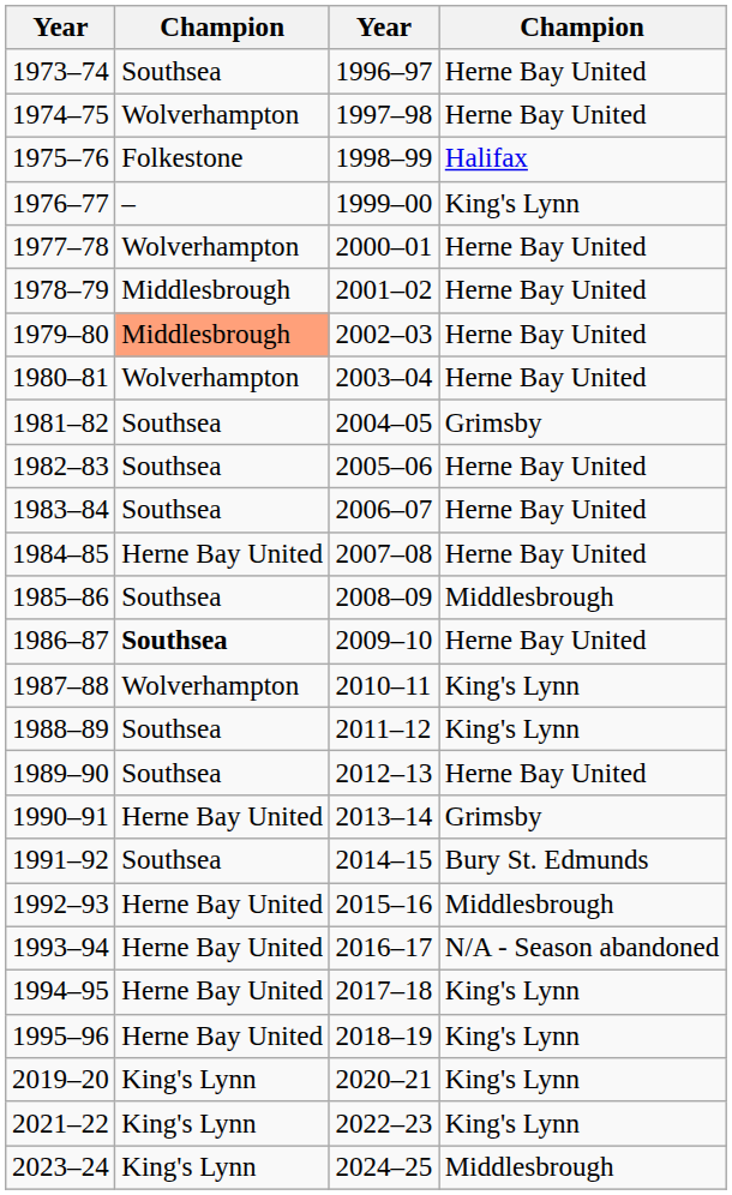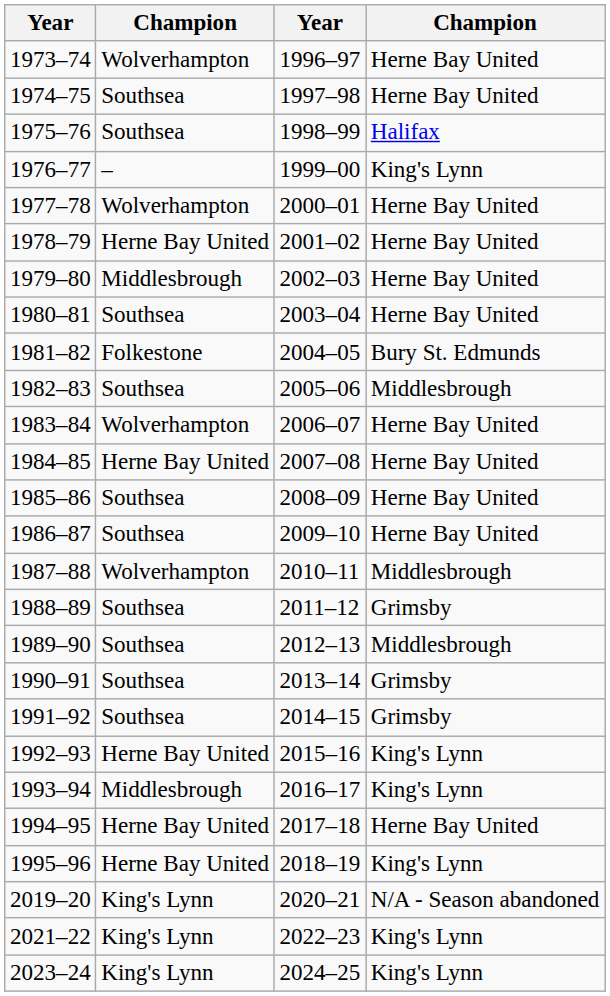1973–74 | column 2: Southsea -> Wolverhampton
1974–75 | column 2: Wolverhampton -> Southsea
1975–76 | column 2: Folkestone -> Southsea
1978–79 | column 2: Middlesbrough -> Herne Bay United
1979–80 | column 2: lightsalmon background -> no background
1980–81 | column 2: Wolverhampton -> Southsea
1981–82 | column 2: Southsea -> Folkestone
1981–82 | column 4: Grimsby -> Bury St. Edmunds
1982–83 | column 4: Herne Bay United -> Middlesbrough
1983–84 | column 2: Southsea -> Wolverhampton
1985–86 | column 4: Middlesbrough -> Herne Bay United
1986–87 | column 2: bold -> normal
1987–88 | column 4: King's Lynn -> Middlesbrough
1988–89 | column 4: King's Lynn -> Grimsby
1989–90 | column 4: Herne Bay United -> Middlesbrough
1990–91 | column 2: Herne Bay United -> Southsea
1991–92 | column 4: Bury St. Edmunds -> Grimsby
1992–93 | column 4: Middlesbrough -> King's Lynn
1993–94 | column 2: Herne Bay United -> Middlesbrough
1993–94 | column 4: N/A - Season abandoned -> King's Lynn
1994–95 | column 4: King's Lynn -> Herne Bay United
2019–20 | column 4: King's Lynn -> N/A - Season abandoned
2023–24 | column 4: Middlesbrough -> King's Lynn
